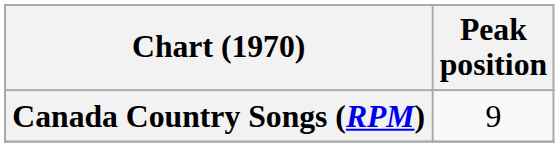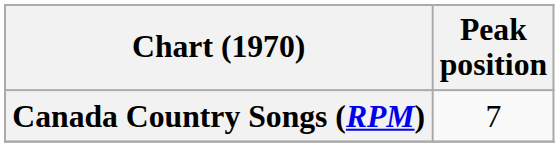Canada Country Songs (RPM) | Peak position: 9 -> 7
